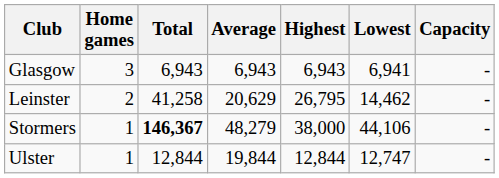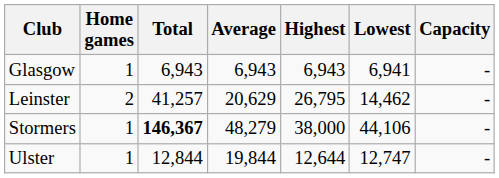Glasgow | Home games: 3 -> 1
Leinster | Total: 41,258 -> 41,257
Ulster | Highest: 12,844 -> 12,644
